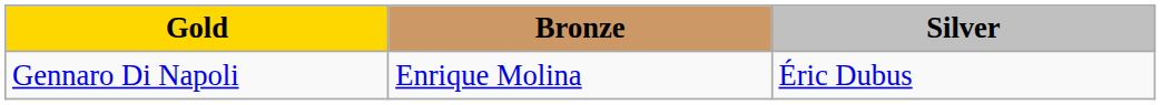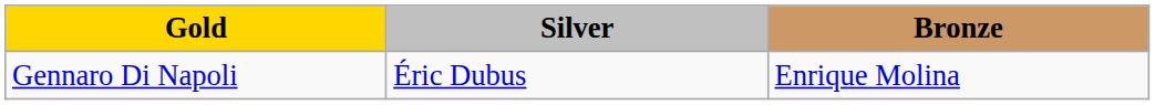columns swapped: Silver <-> Bronze
